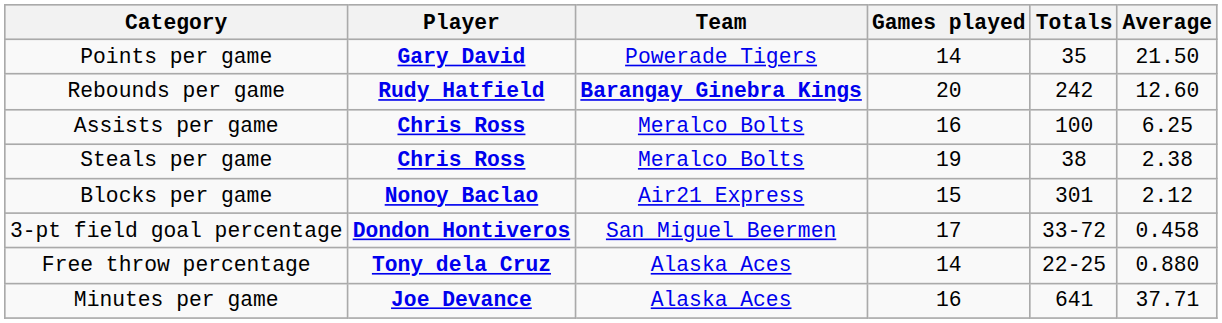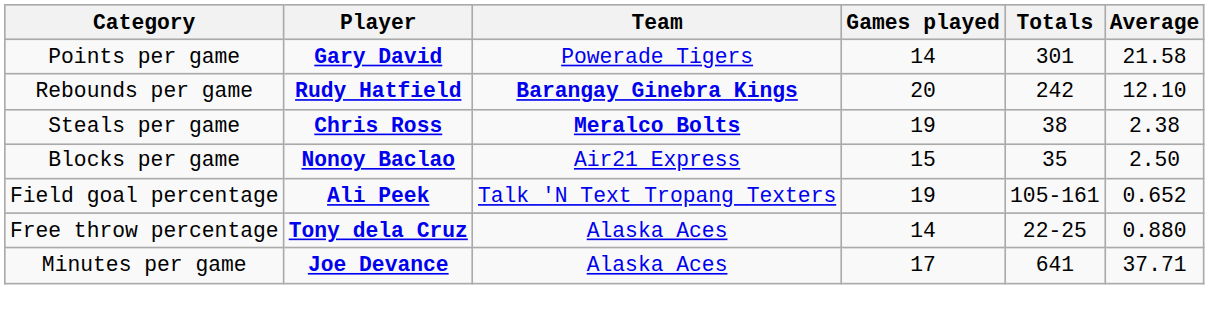Points per game | Totals: 35 -> 301
Points per game | Average: 21.50 -> 21.58
Rebounds per game | Average: 12.60 -> 12.10
- row: Assists per game | Chris Ross | Meralco Bolts | 16 | 100 | 6.25
Steals per game | Team: normal -> bold
Blocks per game | Totals: 301 -> 35
Blocks per game | Average: 2.12 -> 2.50
+ row: Field goal percentage | Ali Peek | Talk 'N Text Tropang Texters | 19 | 105-161 | 0.652
- row: 3-pt field goal percentage | Dondon Hontiveros | San Miguel Beermen | 17 | 33-72 | 0.458
Minutes per game | Games played: 16 -> 17
